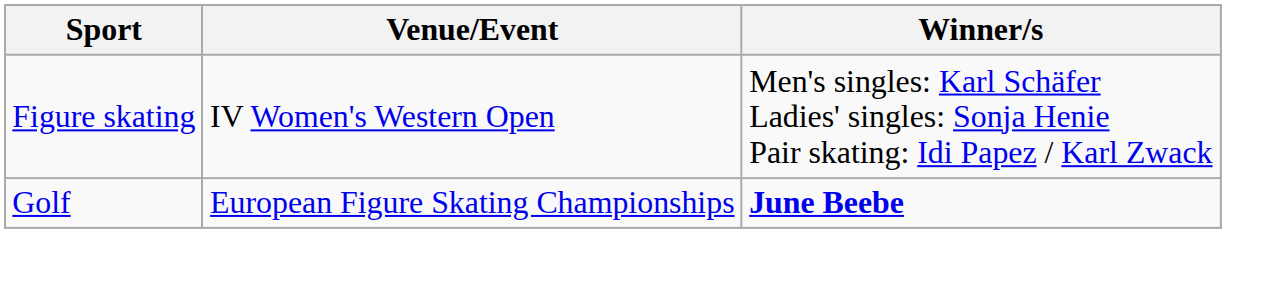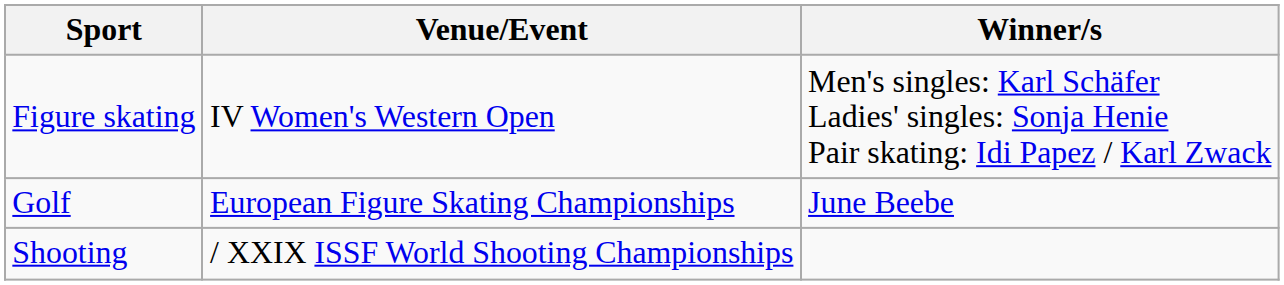Golf | Winner/s: bold -> normal
+ row: Shooting | / XXIX ISSF World Shooting Championships
